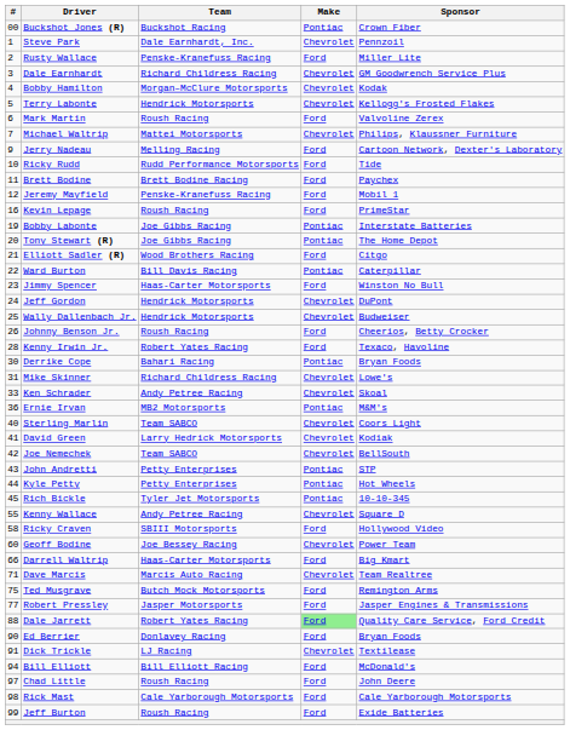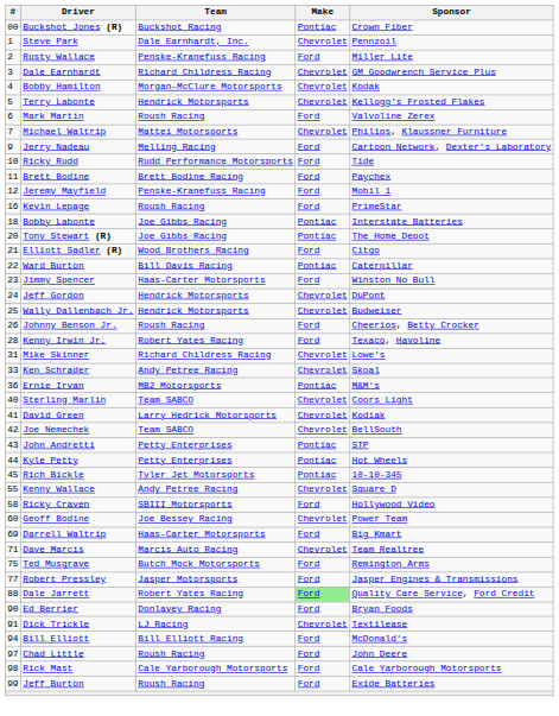Bobby Labonte | #: 19 -> 18
- row: 30 | Derrike Cope | Bahari Racing | Pontiac | Bryan Foods
Darrell Waltrip | #: 66 -> 69
